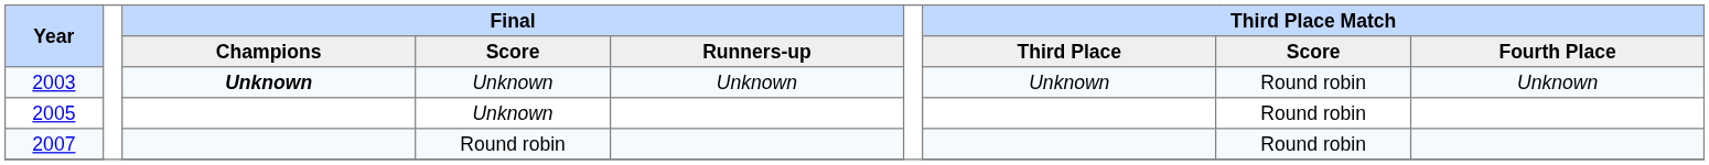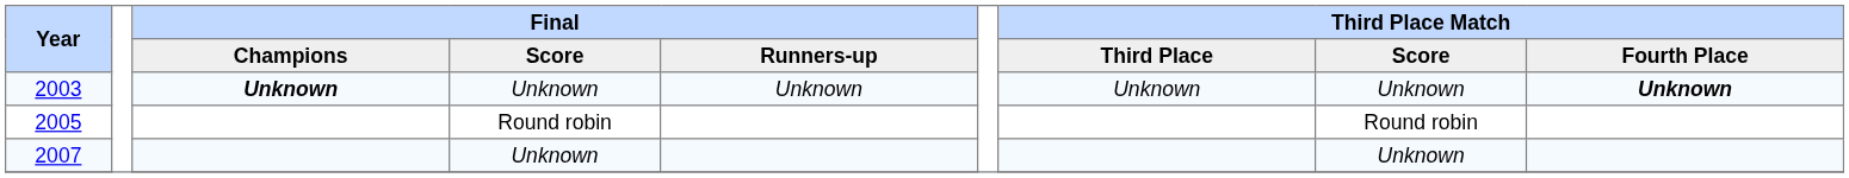2003 | Third Place Match / Score: Round robin -> Unknown
2003 | Third Place Match / Fourth Place: normal -> bold
2005 | Final / Score: Unknown -> Round robin
2007 | Final / Score: Round robin -> Unknown
2007 | Third Place Match / Score: Round robin -> Unknown
